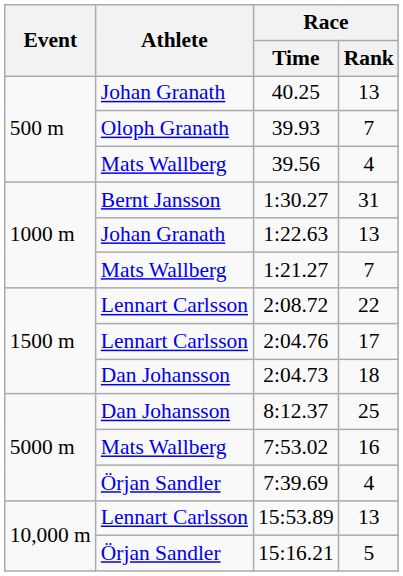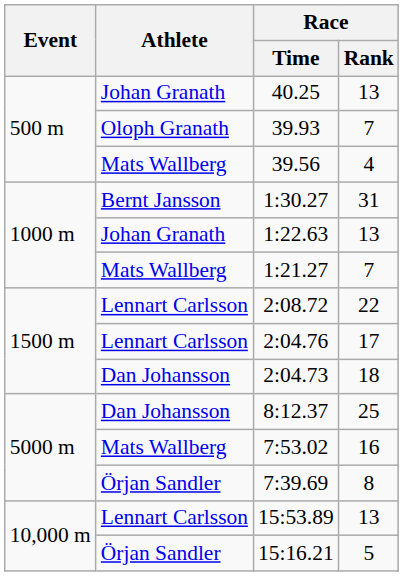7:39.69 | Race / Rank: 4 -> 8
